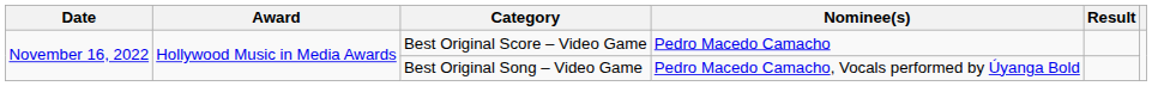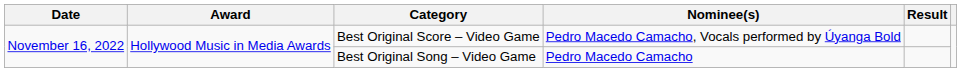Best Original Score – Video Game | Nominee(s): Pedro Macedo Camacho -> Pedro Macedo Camacho, Vocals performed by Úyanga Bold
Best Original Song – Video Game | Nominee(s): Pedro Macedo Camacho, Vocals performed by Úyanga Bold -> Pedro Macedo Camacho
